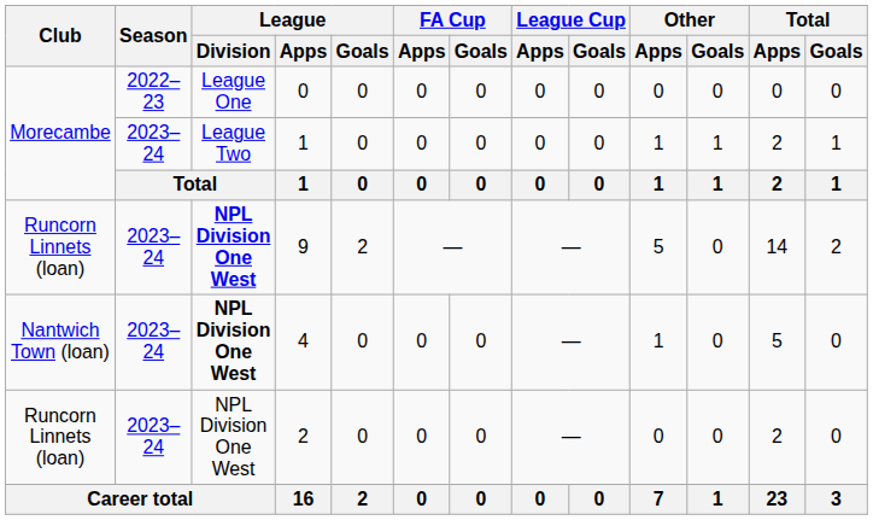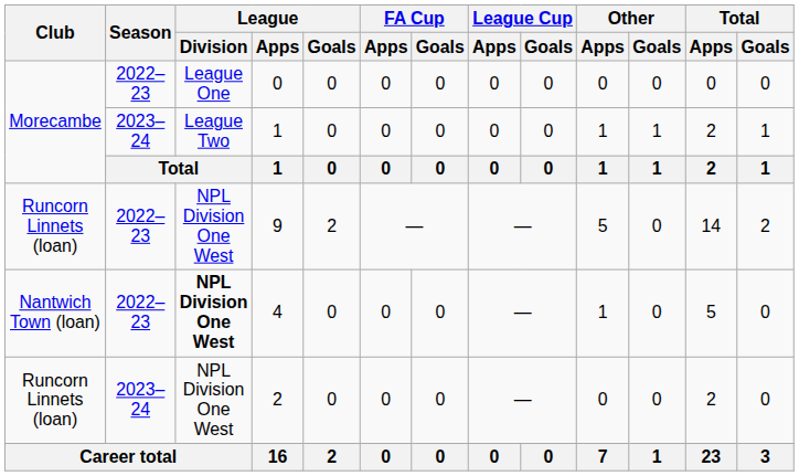9 | Season: 2023–24 -> 2022–23
9 | League / Division: bold -> normal
4 | Season: 2023–24 -> 2022–23
